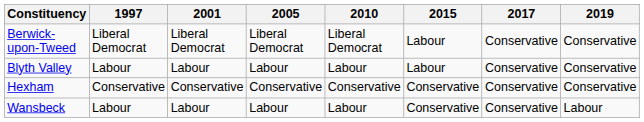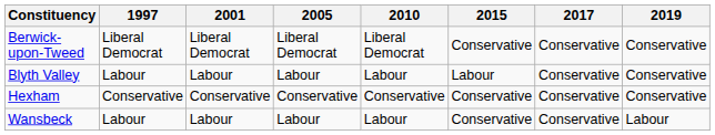Berwick-upon-Tweed | 2015: Labour -> Conservative
